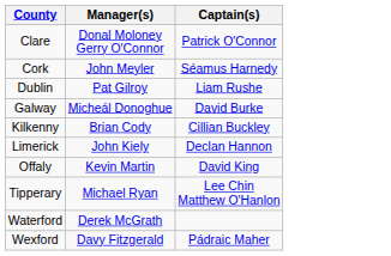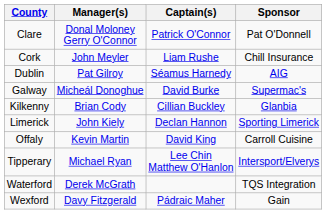+ column: Sponsor | Pat O'Donnell | Chill Insurance | AIG | Supermac's | Glanbia | Sporting Limerick | Carroll Cuisine | Intersport/Elverys | TQS Integration | Gain
Cork | Captain(s): Séamus Harnedy -> Liam Rushe
Dublin | Captain(s): Liam Rushe -> Séamus Harnedy
